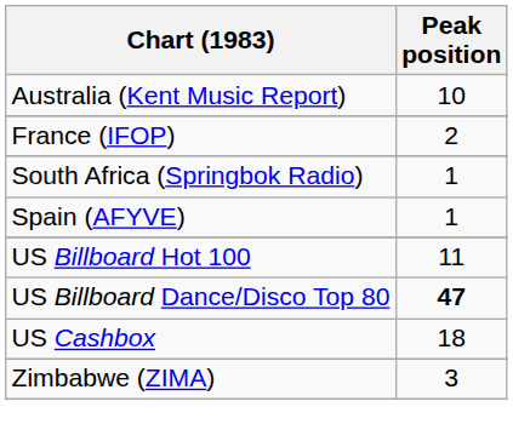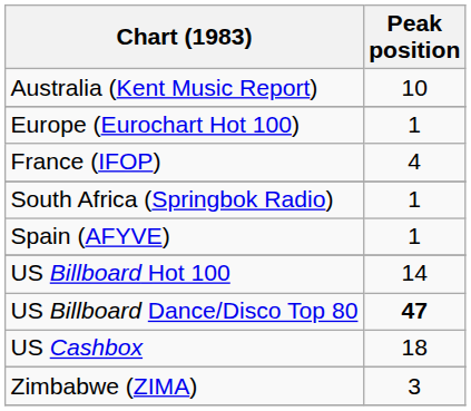+ row: Europe (Eurochart Hot 100) | 1
France (IFOP) | Peak position: 2 -> 4
US Billboard Hot 100 | Peak position: 11 -> 14
